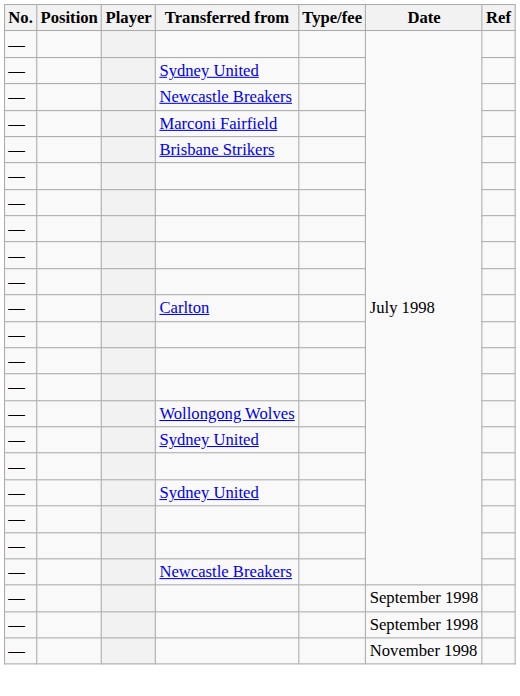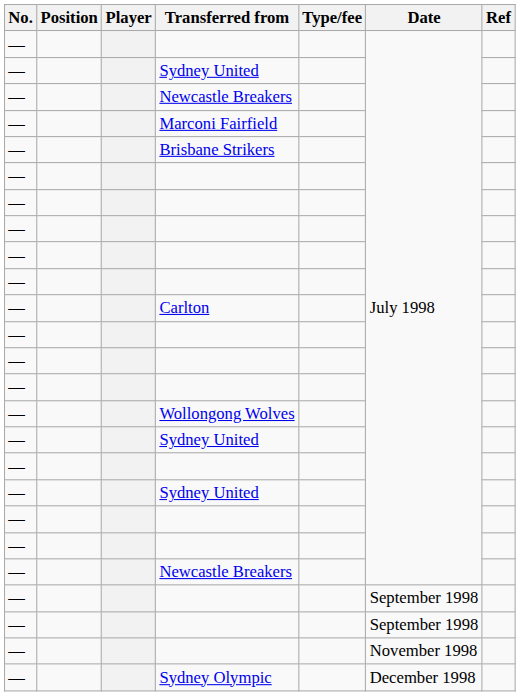+ row: — | Sydney Olympic | December 1998
